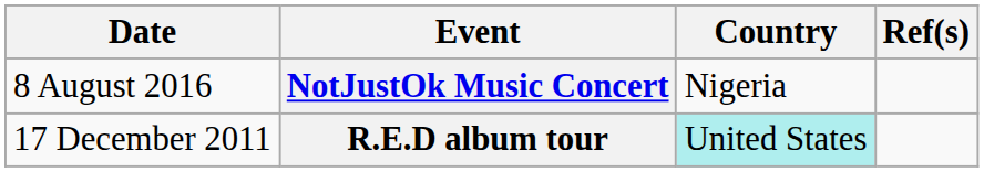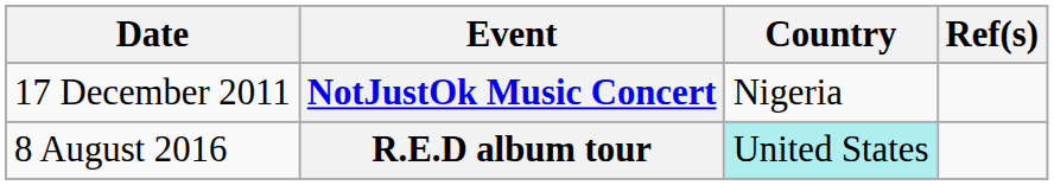NotJustOk Music Concert | Date: 8 August 2016 -> 17 December 2011
R.E.D album tour | Date: 17 December 2011 -> 8 August 2016
